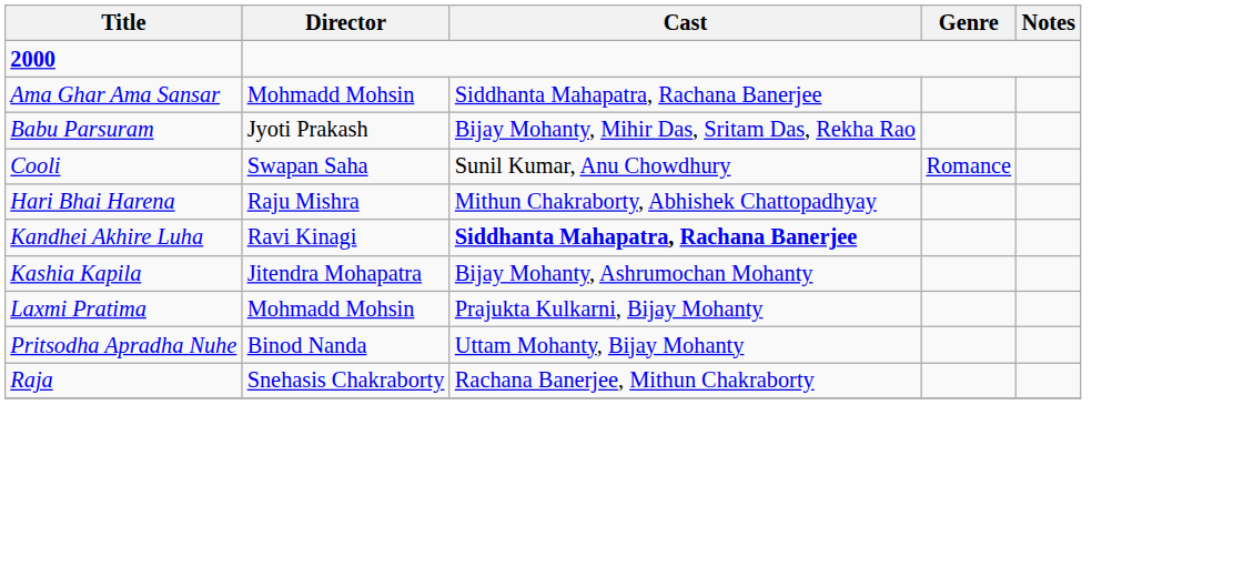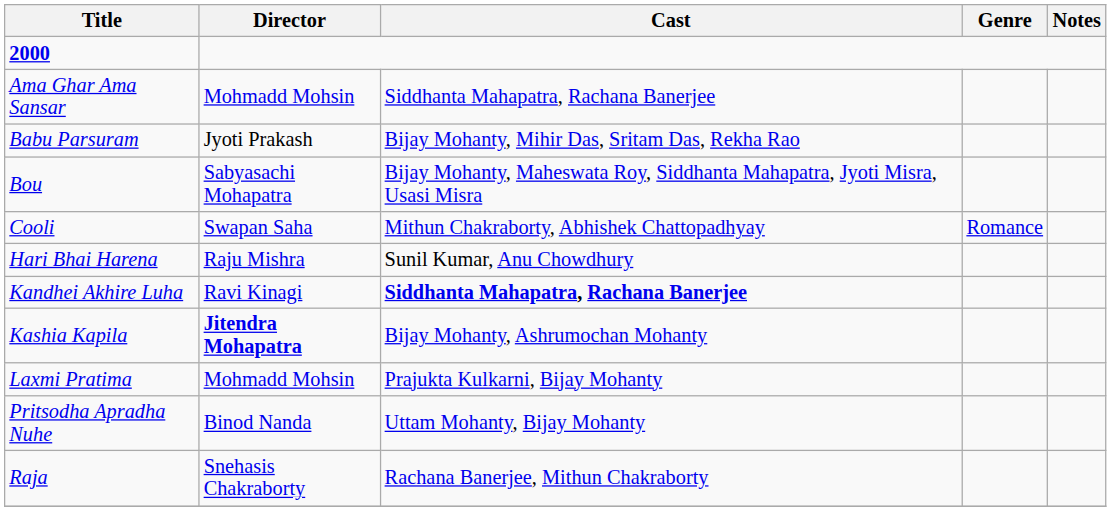+ row: Bou | Sabyasachi Mohapatra | Bijay Mohanty, Maheswata Roy, Siddhanta Mahapatra, Jyoti Misra, Usasi Misra
Cooli | Cast: Sunil Kumar, Anu Chowdhury -> Mithun Chakraborty, Abhishek Chattopadhyay
Hari Bhai Harena | Cast: Mithun Chakraborty, Abhishek Chattopadhyay -> Sunil Kumar, Anu Chowdhury
Kashia Kapila | Director: normal -> bold
